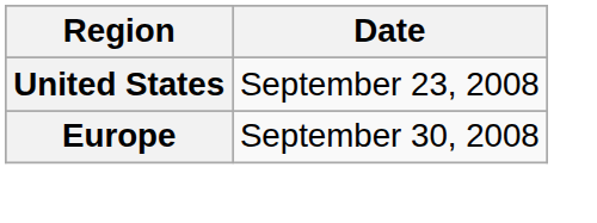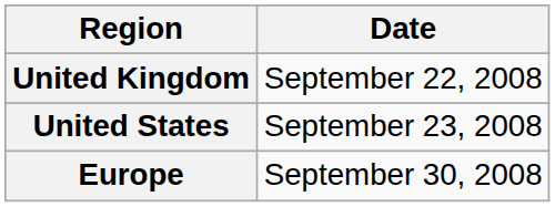+ row: United Kingdom | September 22, 2008
